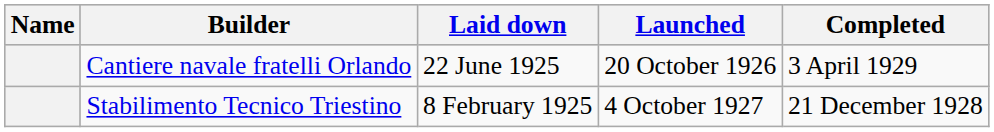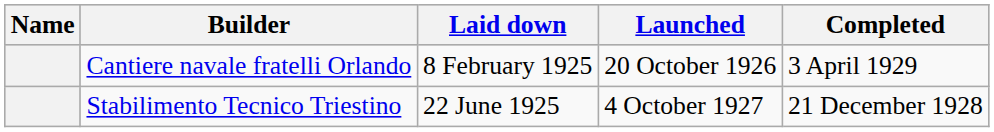Cantiere navale fratelli Orlando | Laid down: 22 June 1925 -> 8 February 1925
Stabilimento Tecnico Triestino | Laid down: 8 February 1925 -> 22 June 1925
